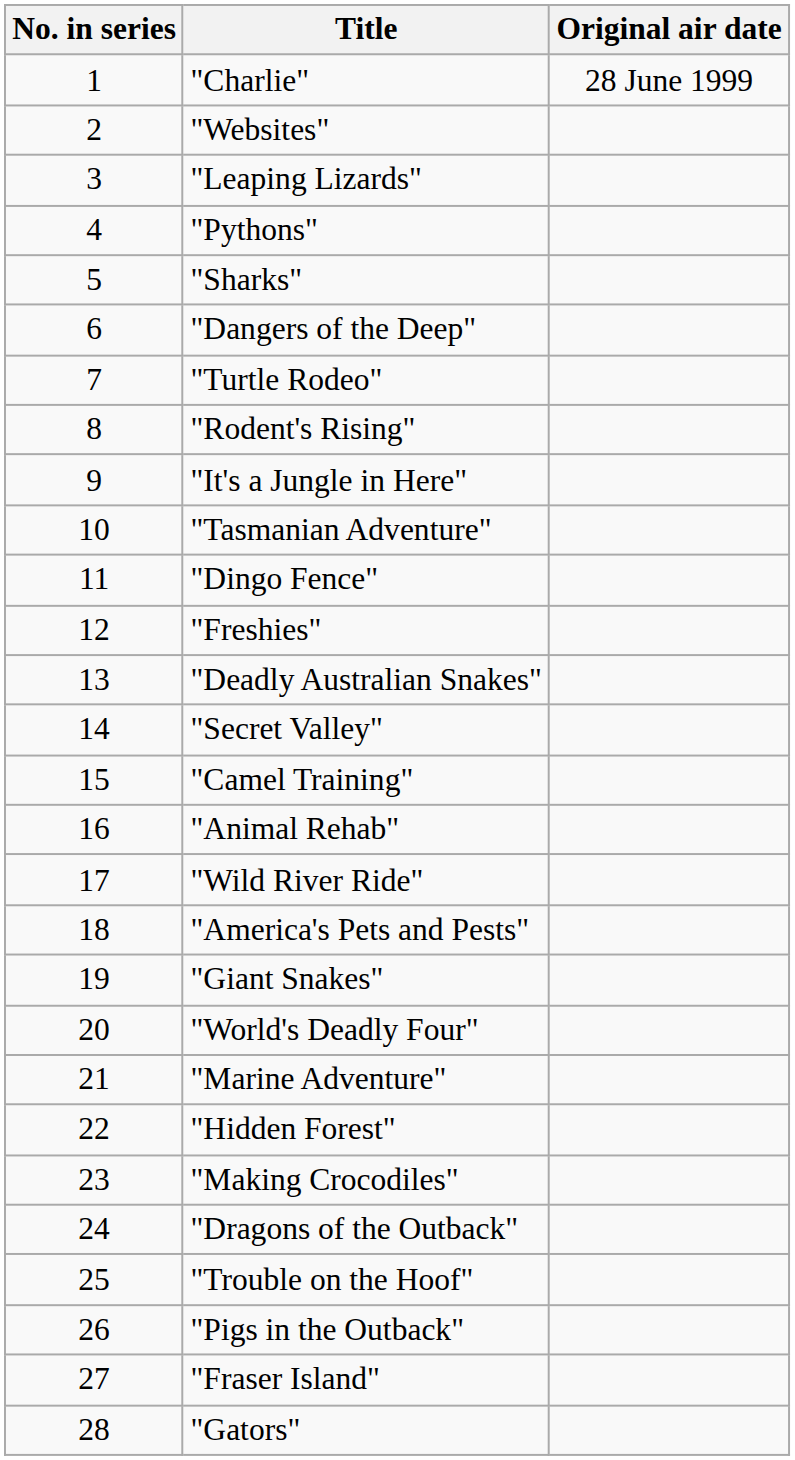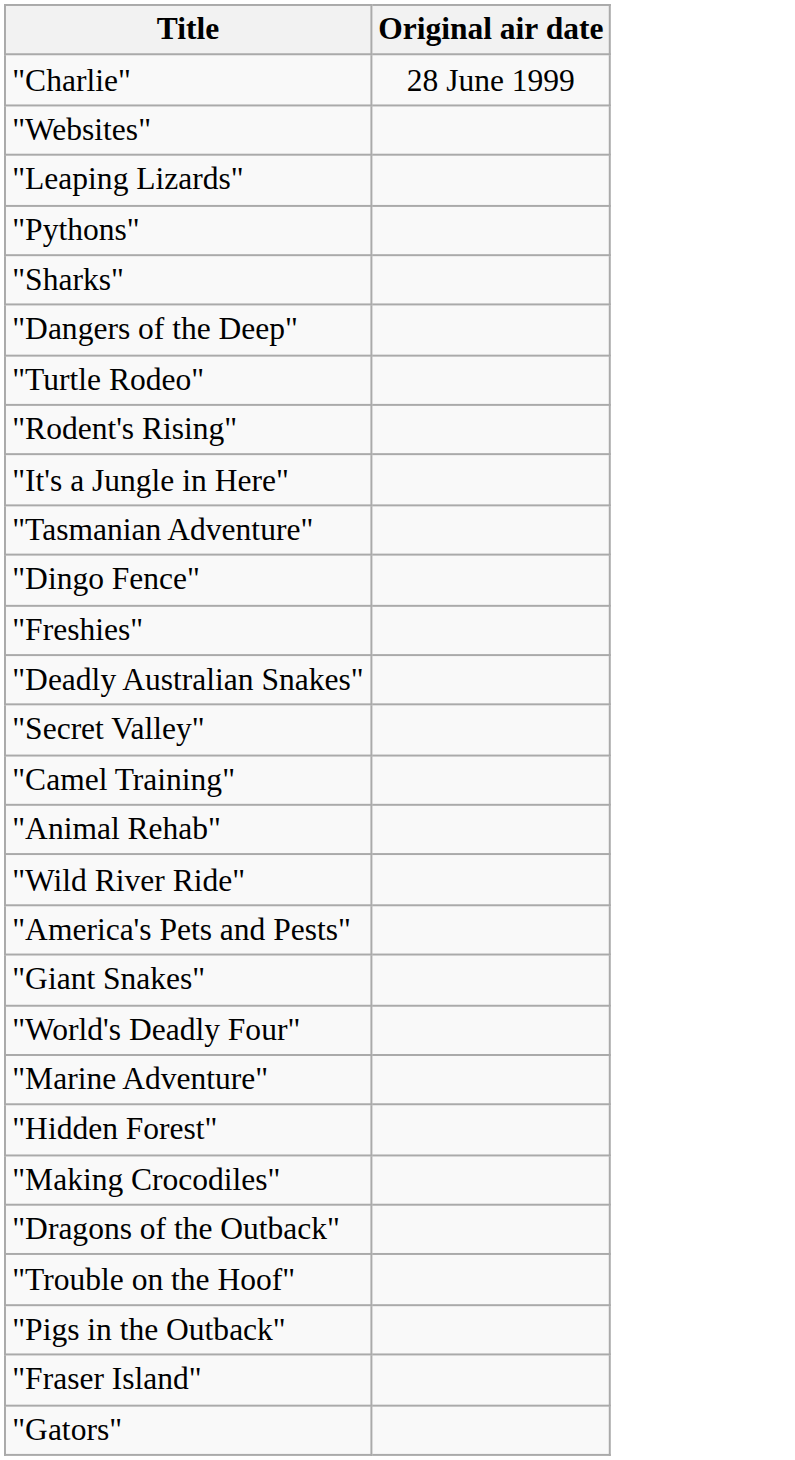- column: No. in series | 1 | 2 | 3 | 4 | 5 | 6 | 7 | 8 | 9 | 10 | 11 | 12 | 13 | 14 | 15 | 16 | 17 | 18 | 19 | 20 | 21 | 22 | 23 | 24 | 25 | 26 | 27 | 28
